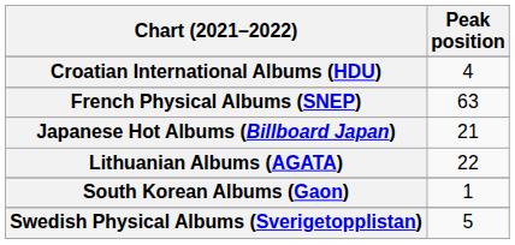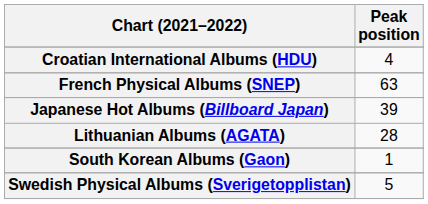Japanese Hot Albums (Billboard Japan) | Peak position: 21 -> 39
Lithuanian Albums (AGATA) | Peak position: 22 -> 28
